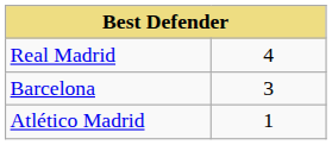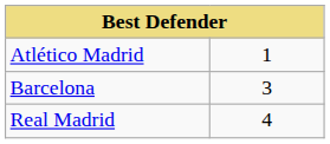rows swapped: Real Madrid <-> Atlético Madrid
